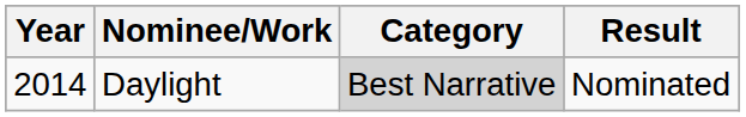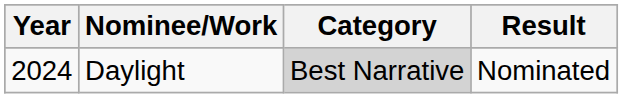Daylight | Year: 2014 -> 2024
